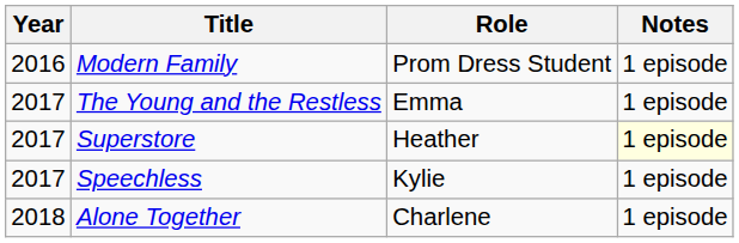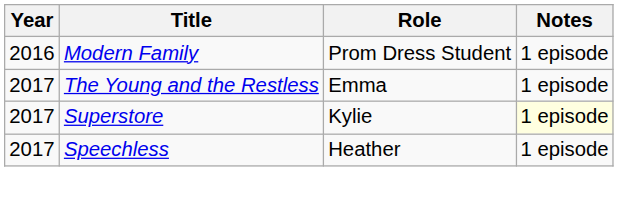Superstore | Role: Heather -> Kylie
Speechless | Role: Kylie -> Heather
- row: 2018 | Alone Together | Charlene | 1 episode
